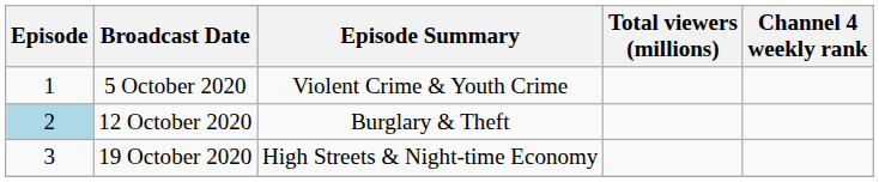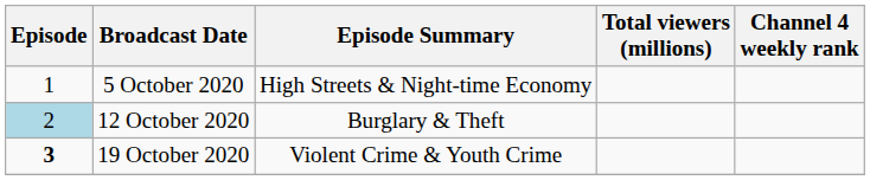5 October 2020 | Episode Summary: Violent Crime & Youth Crime -> High Streets & Night-time Economy
19 October 2020 | Episode: normal -> bold
19 October 2020 | Episode Summary: High Streets & Night-time Economy -> Violent Crime & Youth Crime
